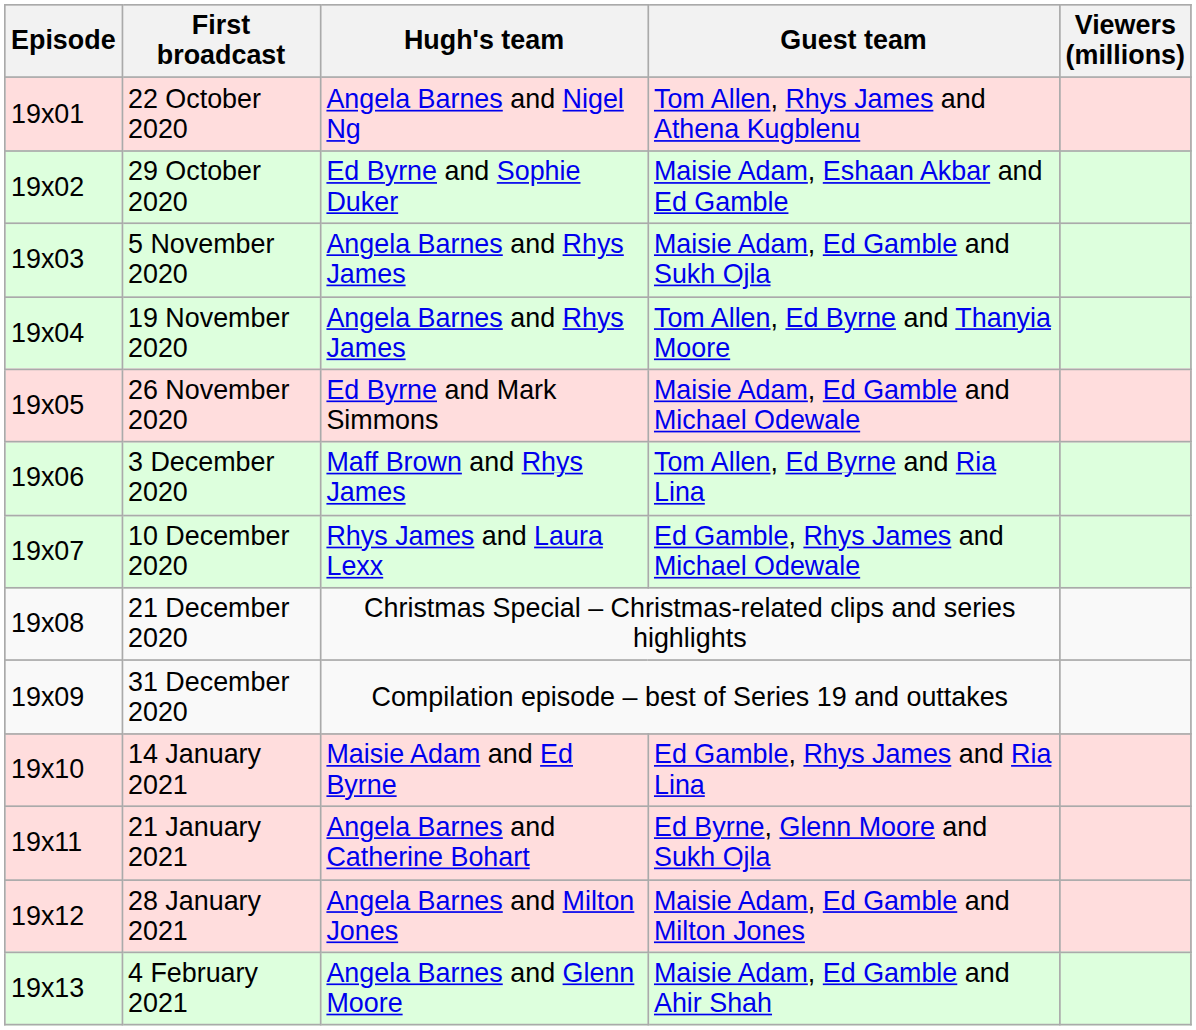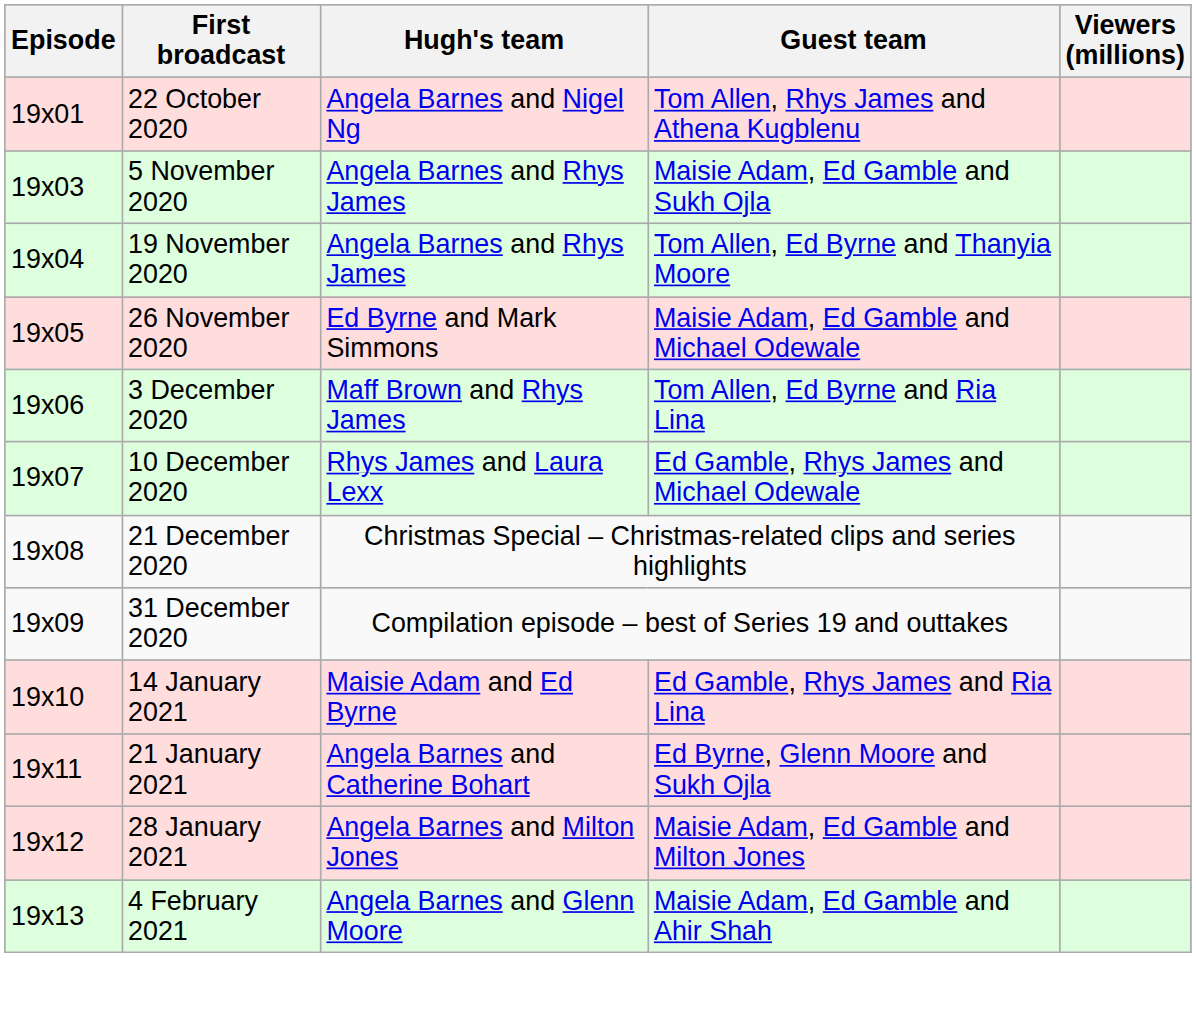- row: 19x02 | 29 October 2020 | Ed Byrne and Sophie Duker | Maisie Adam, Eshaan Akbar and Ed Gamble
